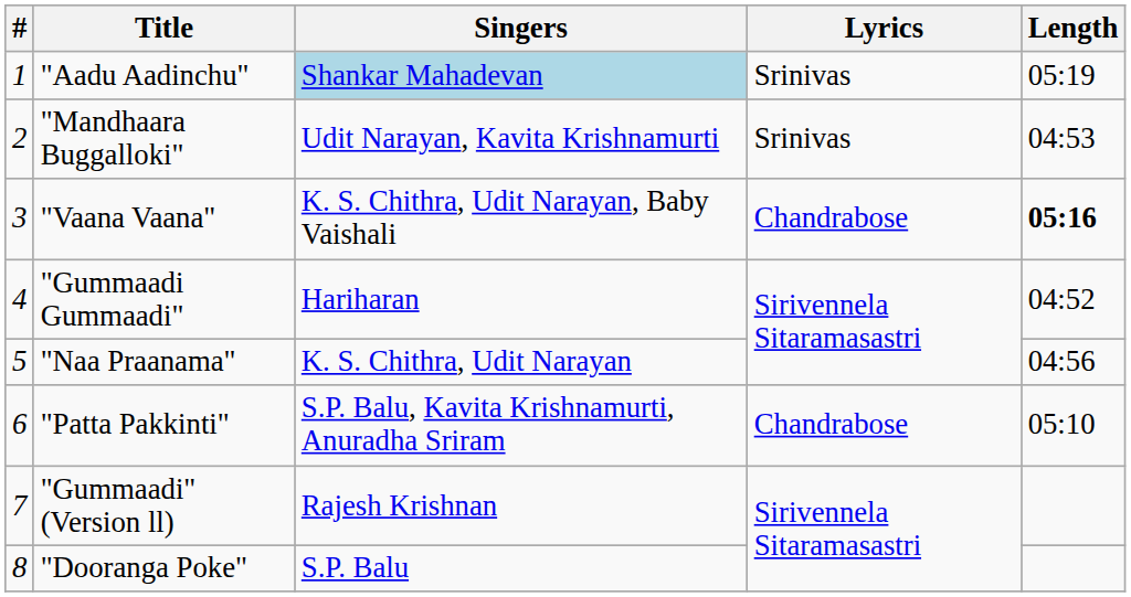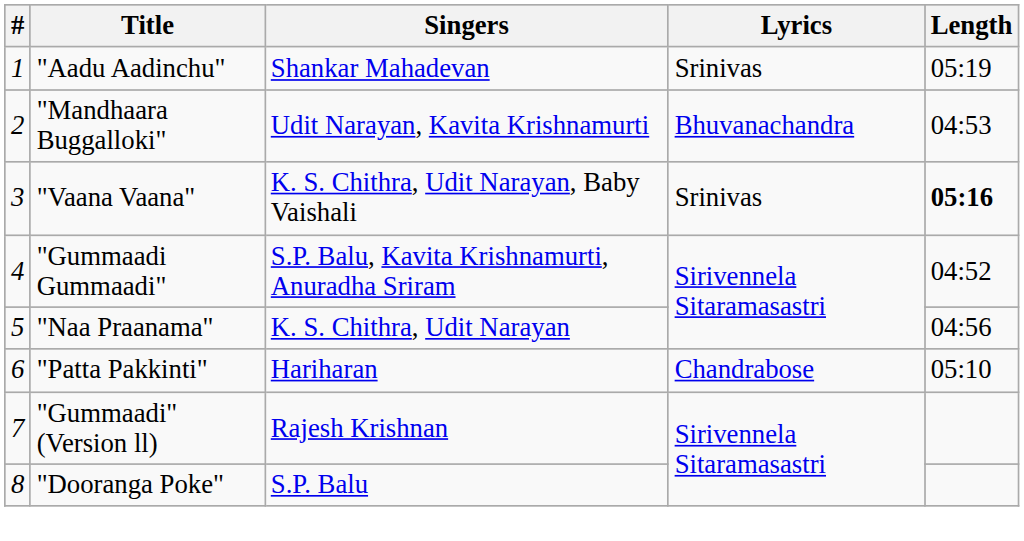"Aadu Aadinchu" | Singers: lightblue background -> no background
"Mandhaara Buggalloki" | Lyrics: Srinivas -> Bhuvanachandra
"Vaana Vaana" | Lyrics: Chandrabose -> Srinivas
"Gummaadi Gummaadi" | Singers: Hariharan -> S.P. Balu, Kavita Krishnamurti, Anuradha Sriram
"Patta Pakkinti" | Singers: S.P. Balu, Kavita Krishnamurti, Anuradha Sriram -> Hariharan
